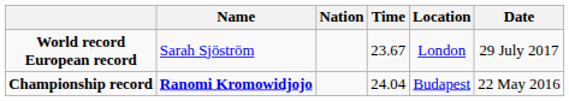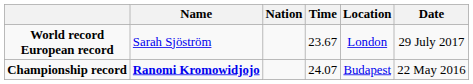Championship record | Time: 24.04 -> 24.07
